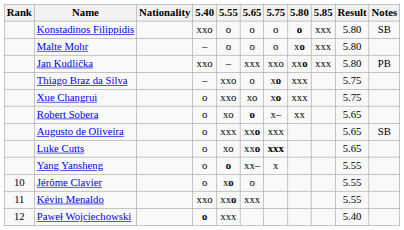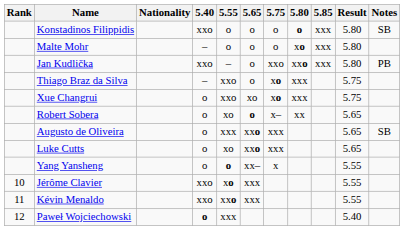Jan Kudlička | 5.65: xxx -> o
Luke Cutts | 5.75: bold -> normal
Jérôme Clavier | 5.40: o -> xxo
Jérôme Clavier | 5.65: o -> xxx
